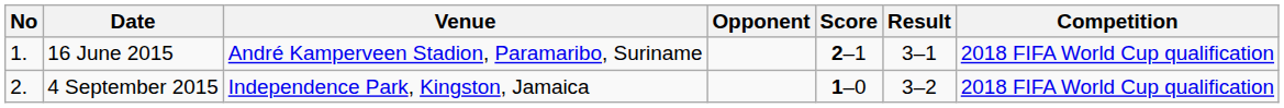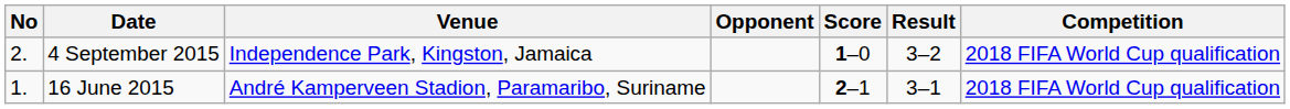rows swapped: 16 June 2015 <-> 4 September 2015
